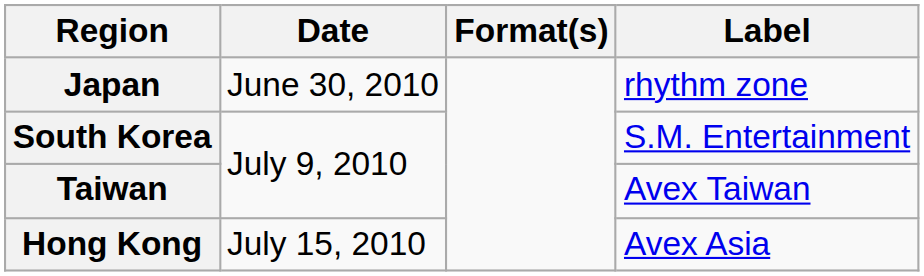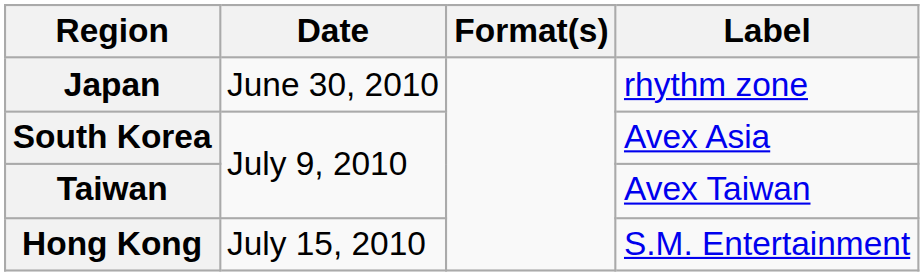South Korea | Label: S.M. Entertainment -> Avex Asia
Hong Kong | Label: Avex Asia -> S.M. Entertainment
